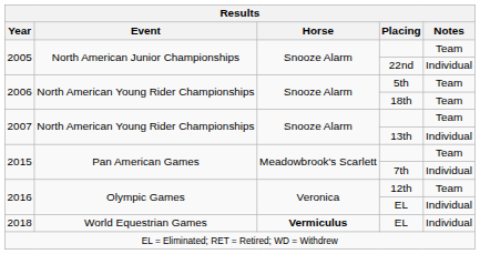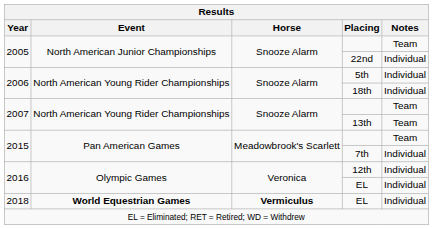5th | Notes: Team -> Individual
18th | Notes: Team -> Individual
13th | Notes: Individual -> Team
12th | Notes: Team -> Individual
2018 / EL | Event: normal -> bold
